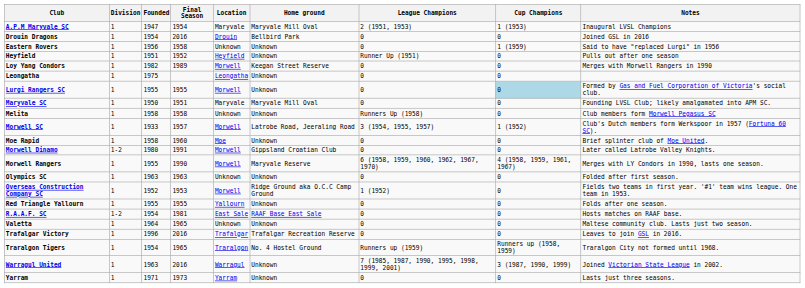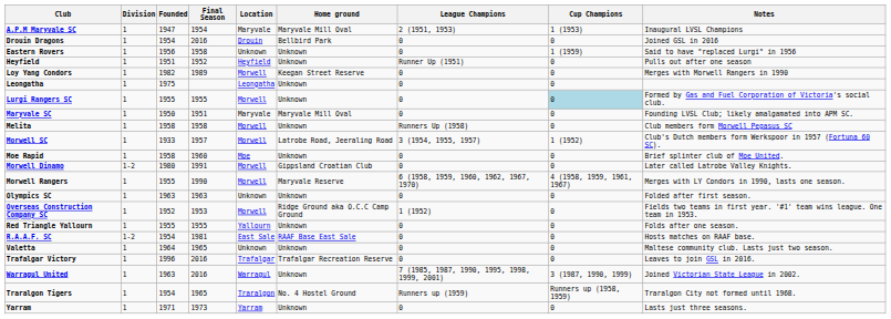Melita | Location: Unknown -> Morwell
rows swapped: Traralgon Tigers <-> Warragul United
